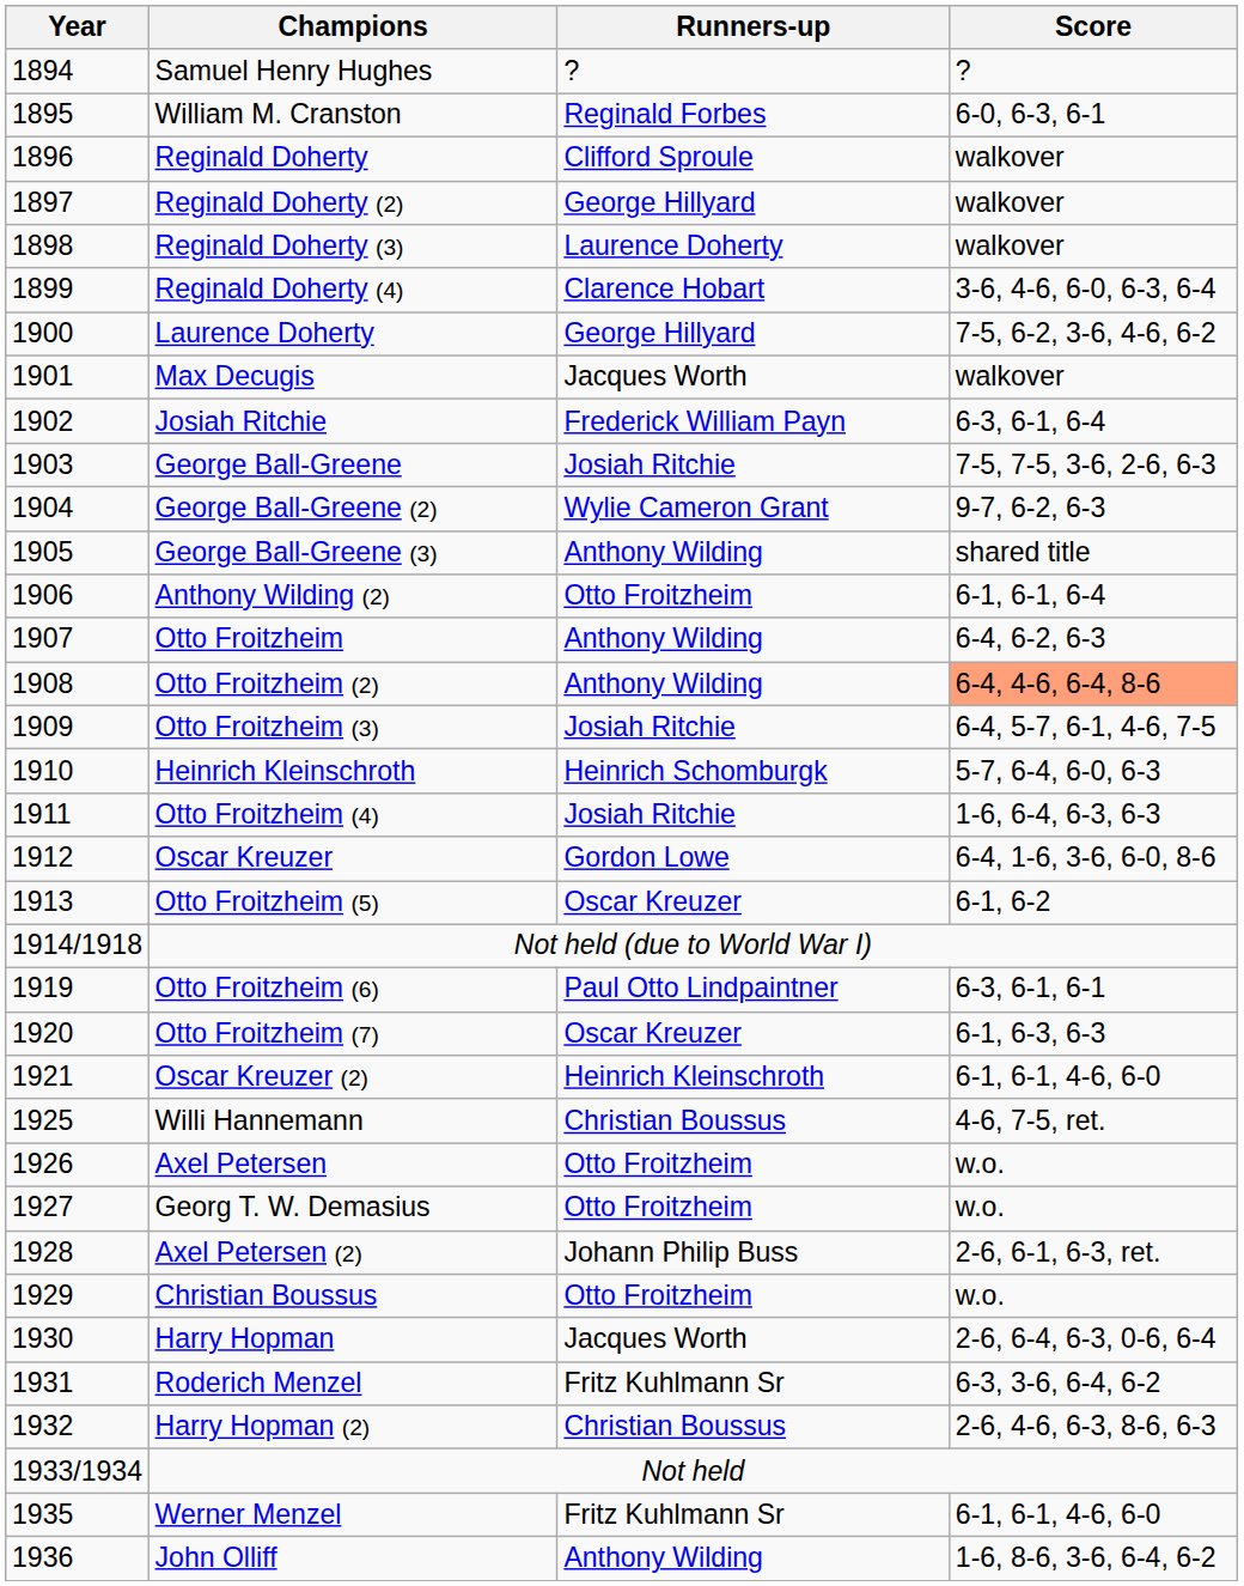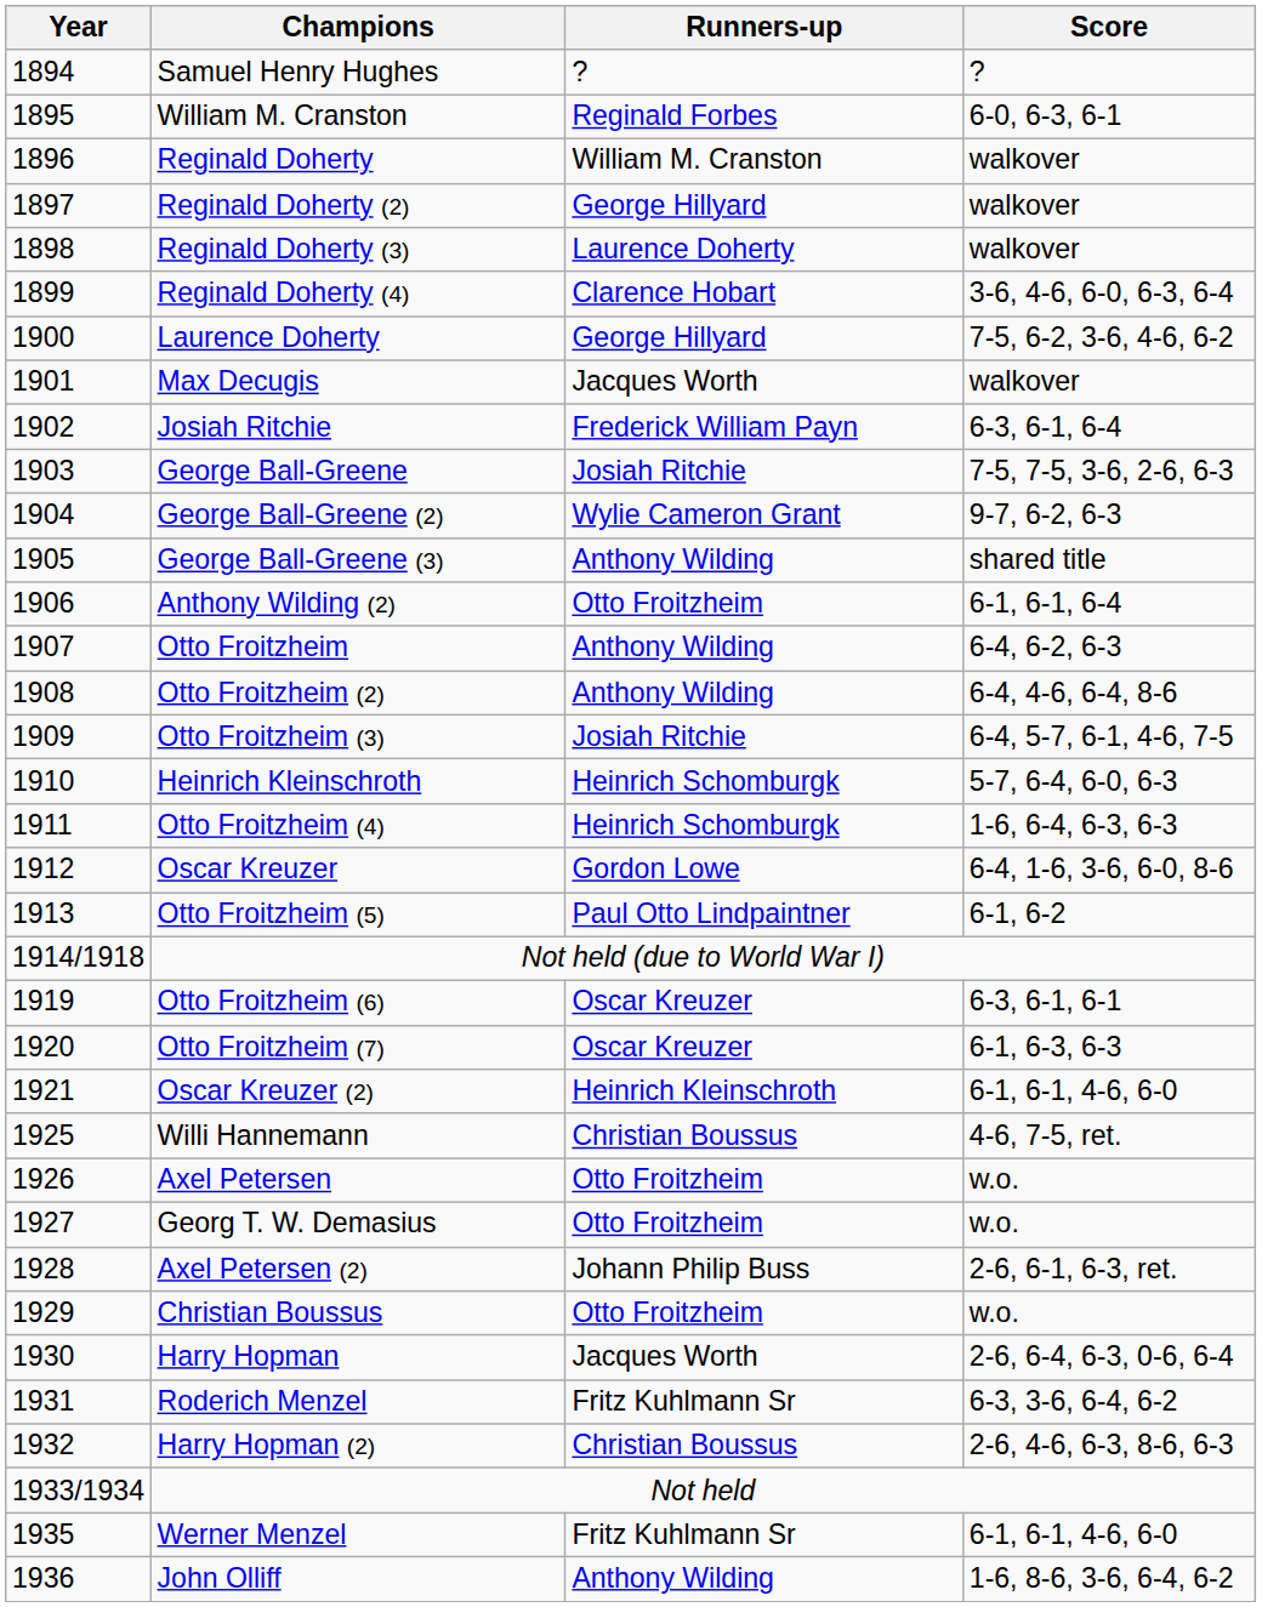Reginald Doherty | Runners-up: Clifford Sproule -> William M. Cranston
Otto Froitzheim (2) | Score: lightsalmon background -> no background
Otto Froitzheim (4) | Runners-up: Josiah Ritchie -> Heinrich Schomburgk
Otto Froitzheim (5) | Runners-up: Oscar Kreuzer -> Paul Otto Lindpaintner
Otto Froitzheim (6) | Runners-up: Paul Otto Lindpaintner -> Oscar Kreuzer
